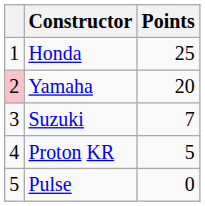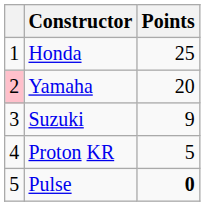Suzuki | Points: 7 -> 9
Pulse | Points: normal -> bold
